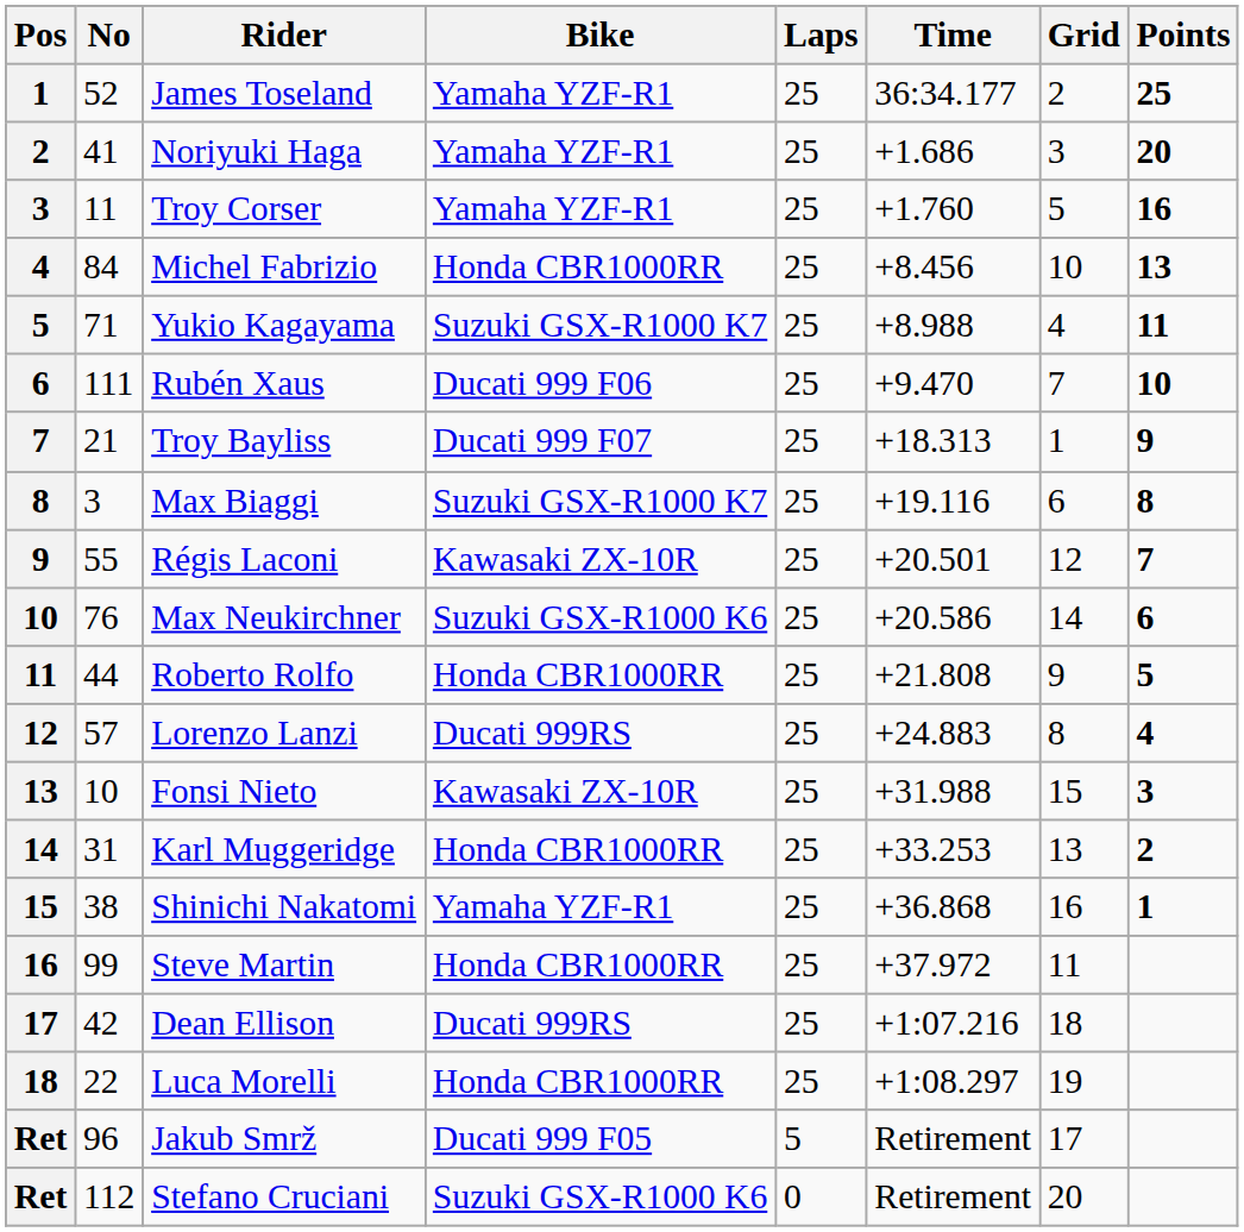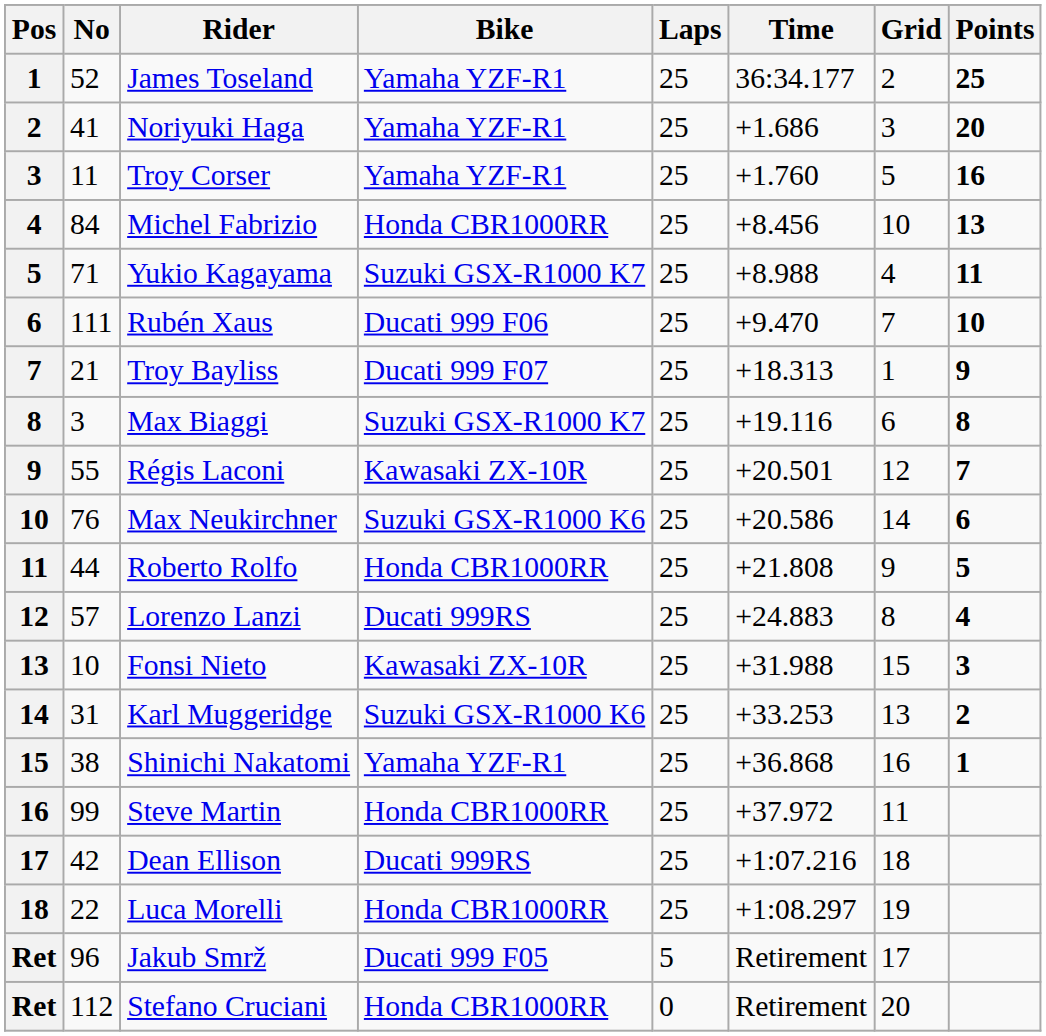Karl Muggeridge | Bike: Honda CBR1000RR -> Suzuki GSX-R1000 K6
Stefano Cruciani | Bike: Suzuki GSX-R1000 K6 -> Honda CBR1000RR
